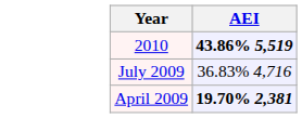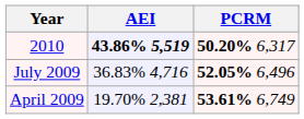+ column: PCRM | 50.20% 6,317 | 52.05% 6,496 | 53.61% 6,749
April 2009 | AEI: bold -> normal
